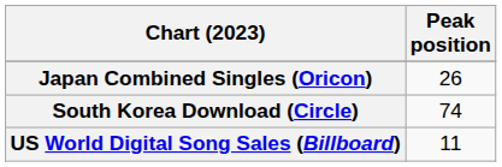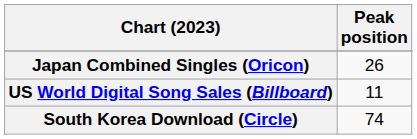rows swapped: South Korea Download (Circle) <-> US World Digital Song Sales (Billboard)
